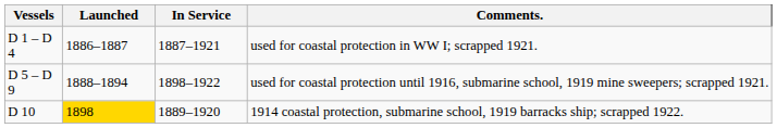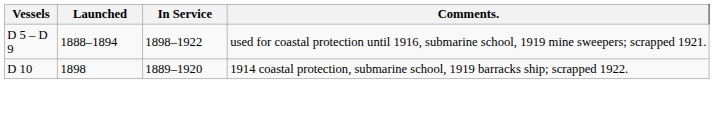- row: D 1 – D 4 | 1886–1887 | 1887–1921 | used for coastal protection in WW I; scrapped 1921.
D 10 | Launched: gold background -> no background
